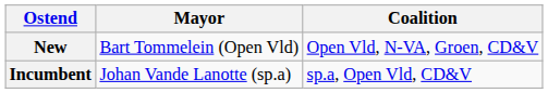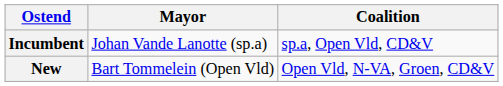rows swapped: Incumbent <-> New
